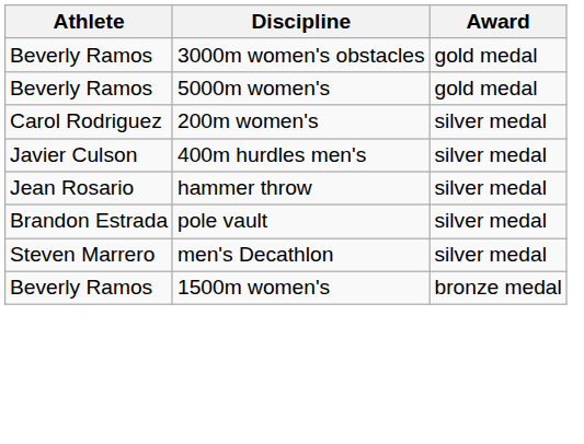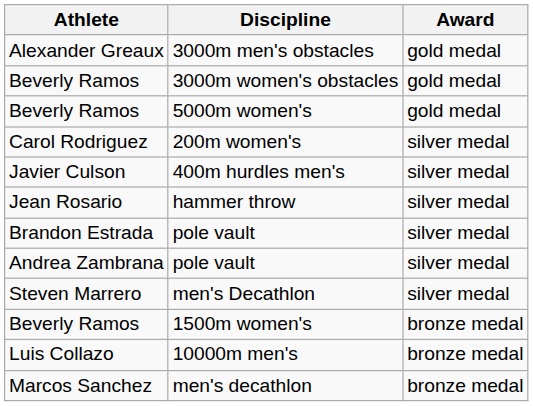+ row: Alexander Greaux | 3000m men's obstacles | gold medal
+ row: Andrea Zambrana | pole vault | silver medal
+ row: Luis Collazo | 10000m men's | bronze medal
+ row: Marcos Sanchez | men's decathlon | bronze medal
